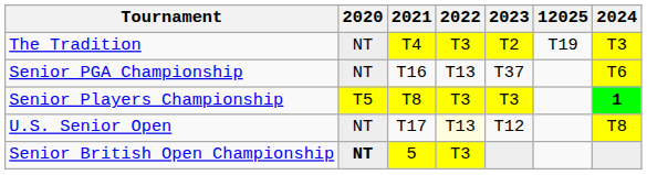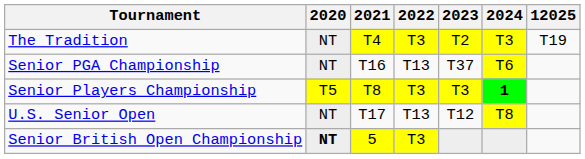columns swapped: 2024 <-> 12025
U.S. Senior Open | 2022: lightyellow background -> no background
